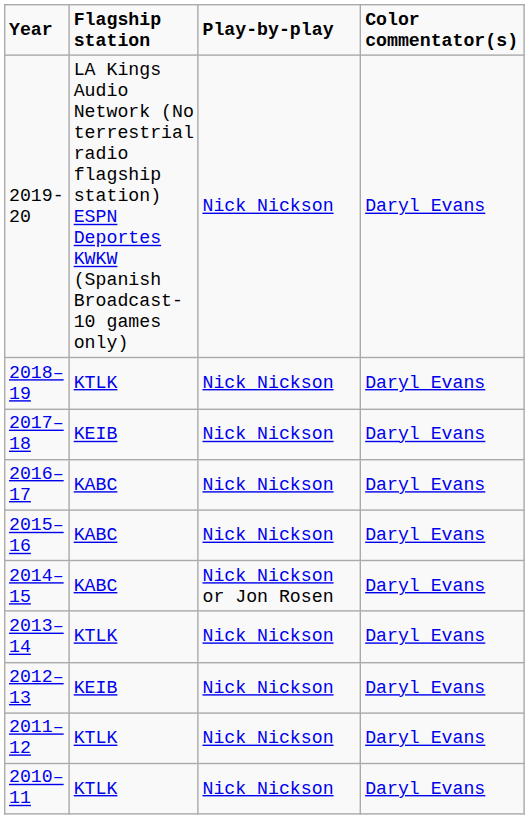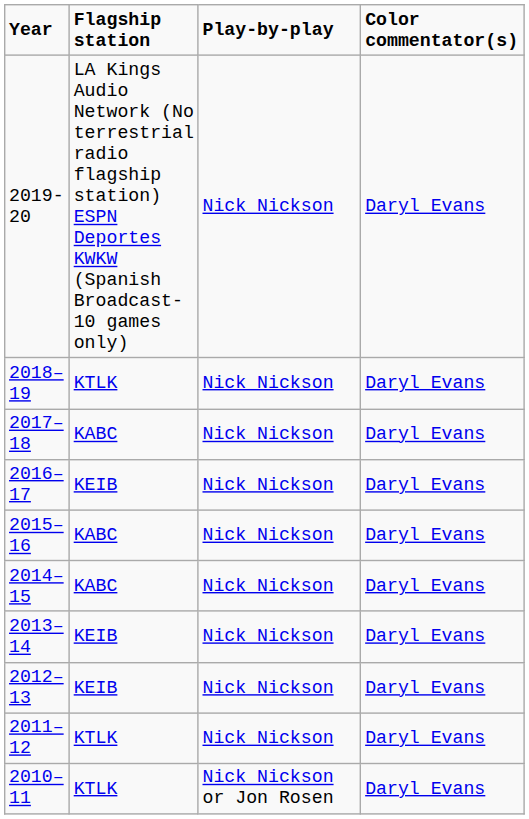2017–18 | Flagship station: KEIB -> KABC
2016–17 | Flagship station: KABC -> KEIB
2014–15 | Play-by-play: Nick Nickson or Jon Rosen -> Nick Nickson
2013–14 | Flagship station: KTLK -> KEIB
2010–11 | Play-by-play: Nick Nickson -> Nick Nickson or Jon Rosen
